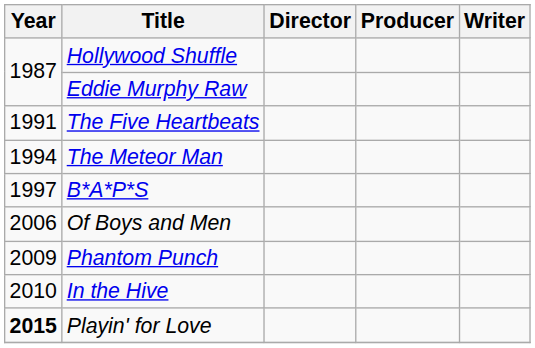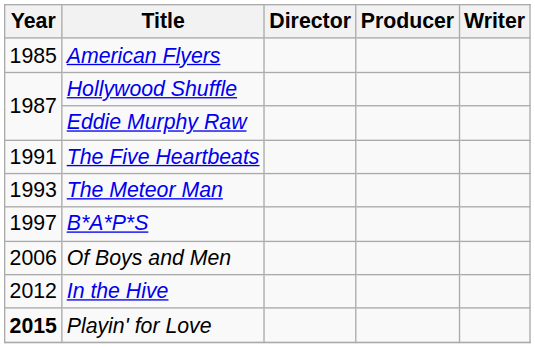+ row: 1985 | American Flyers
The Meteor Man | Year: 1994 -> 1993
- row: 2009 | Phantom Punch
In the Hive | Year: 2010 -> 2012
